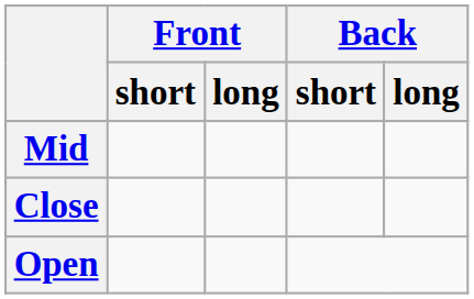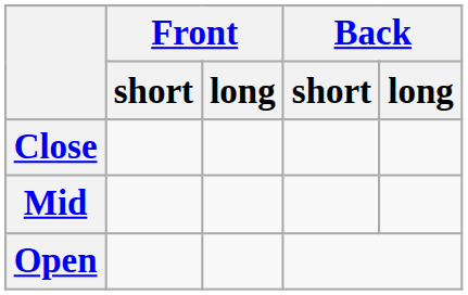rows swapped: Close <-> Mid
